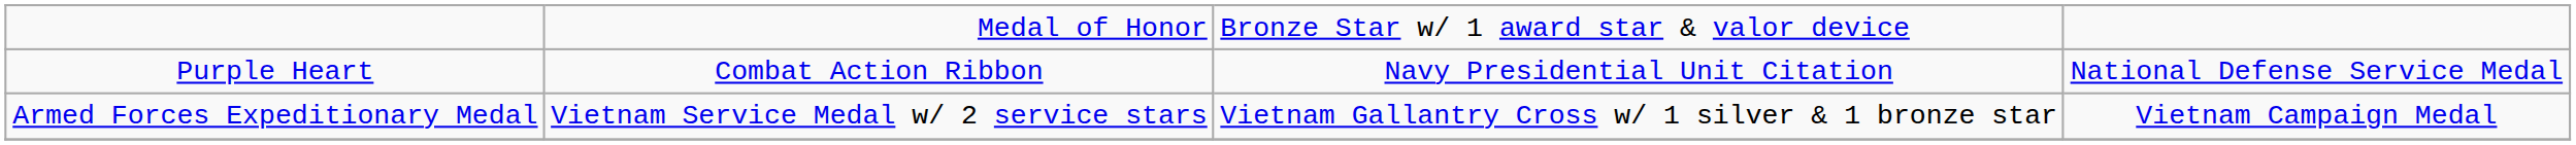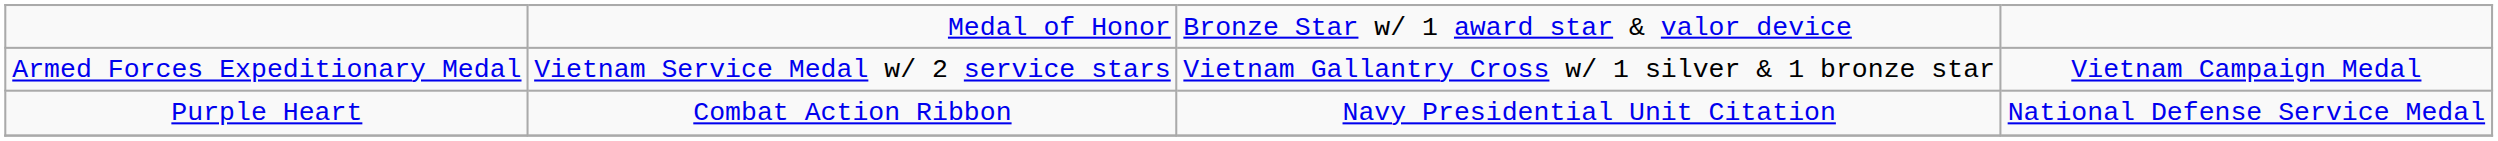rows swapped: Purple Heart <-> Armed Forces Expeditionary Medal
